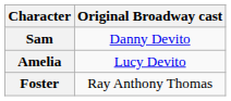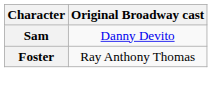- row: Amelia | Lucy Devito
